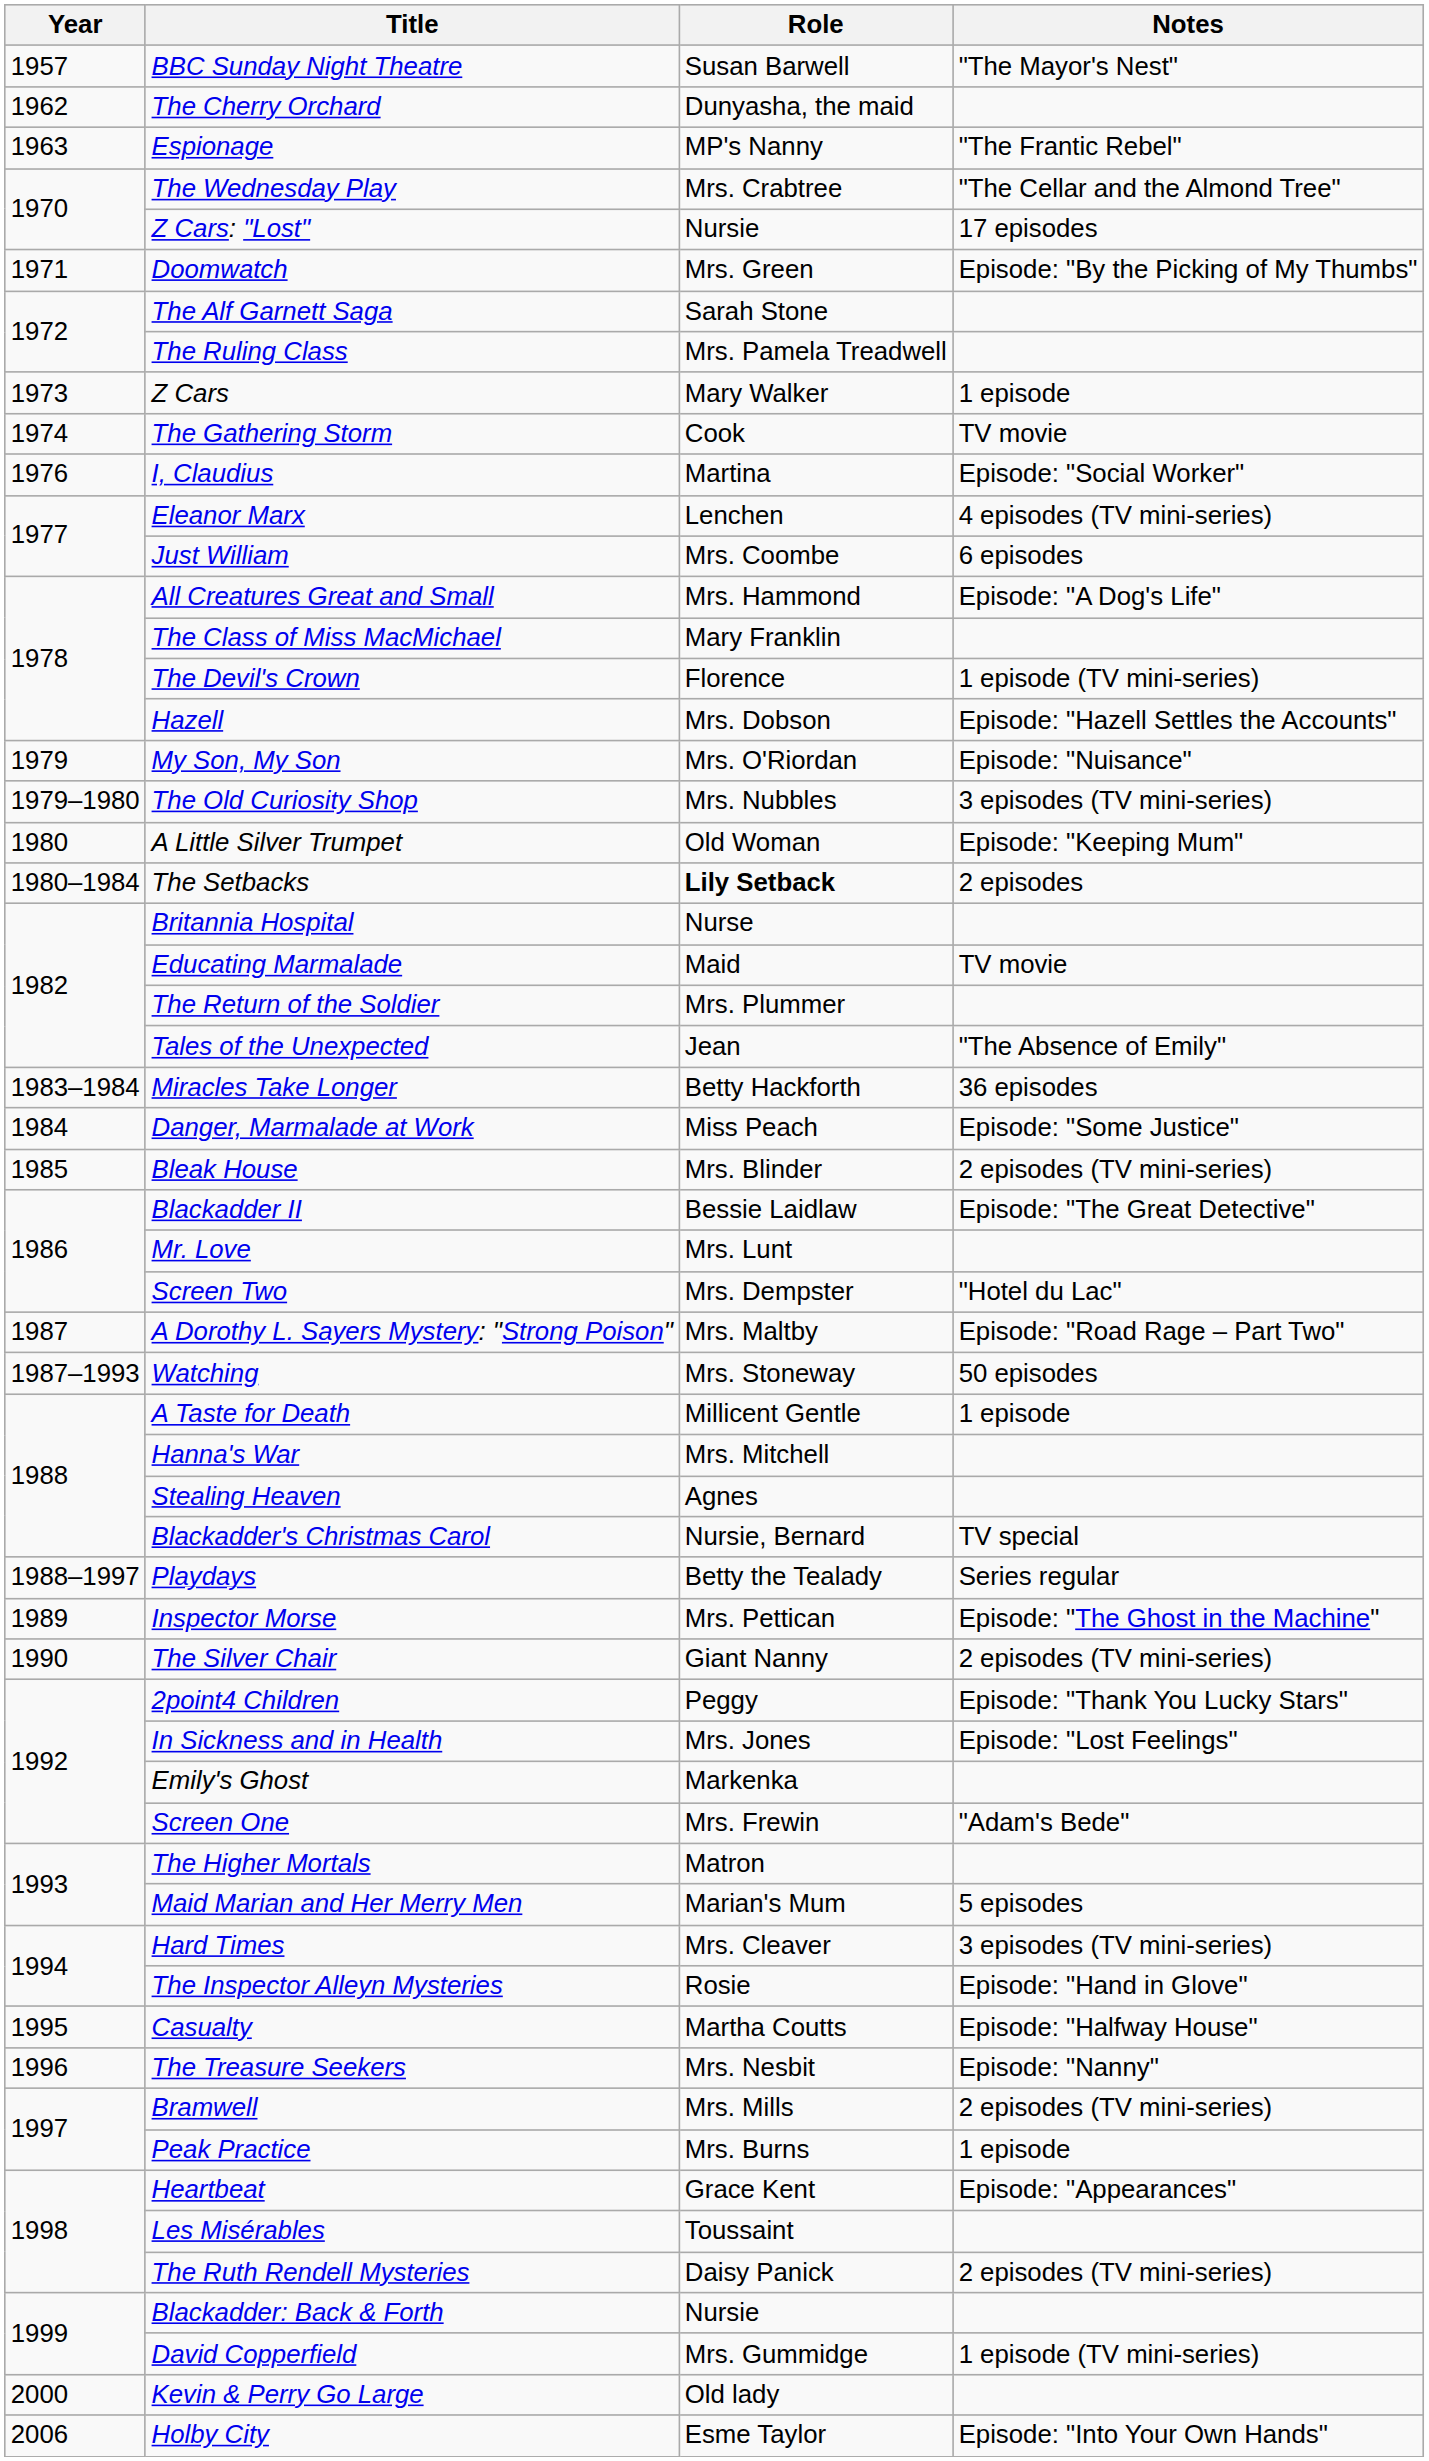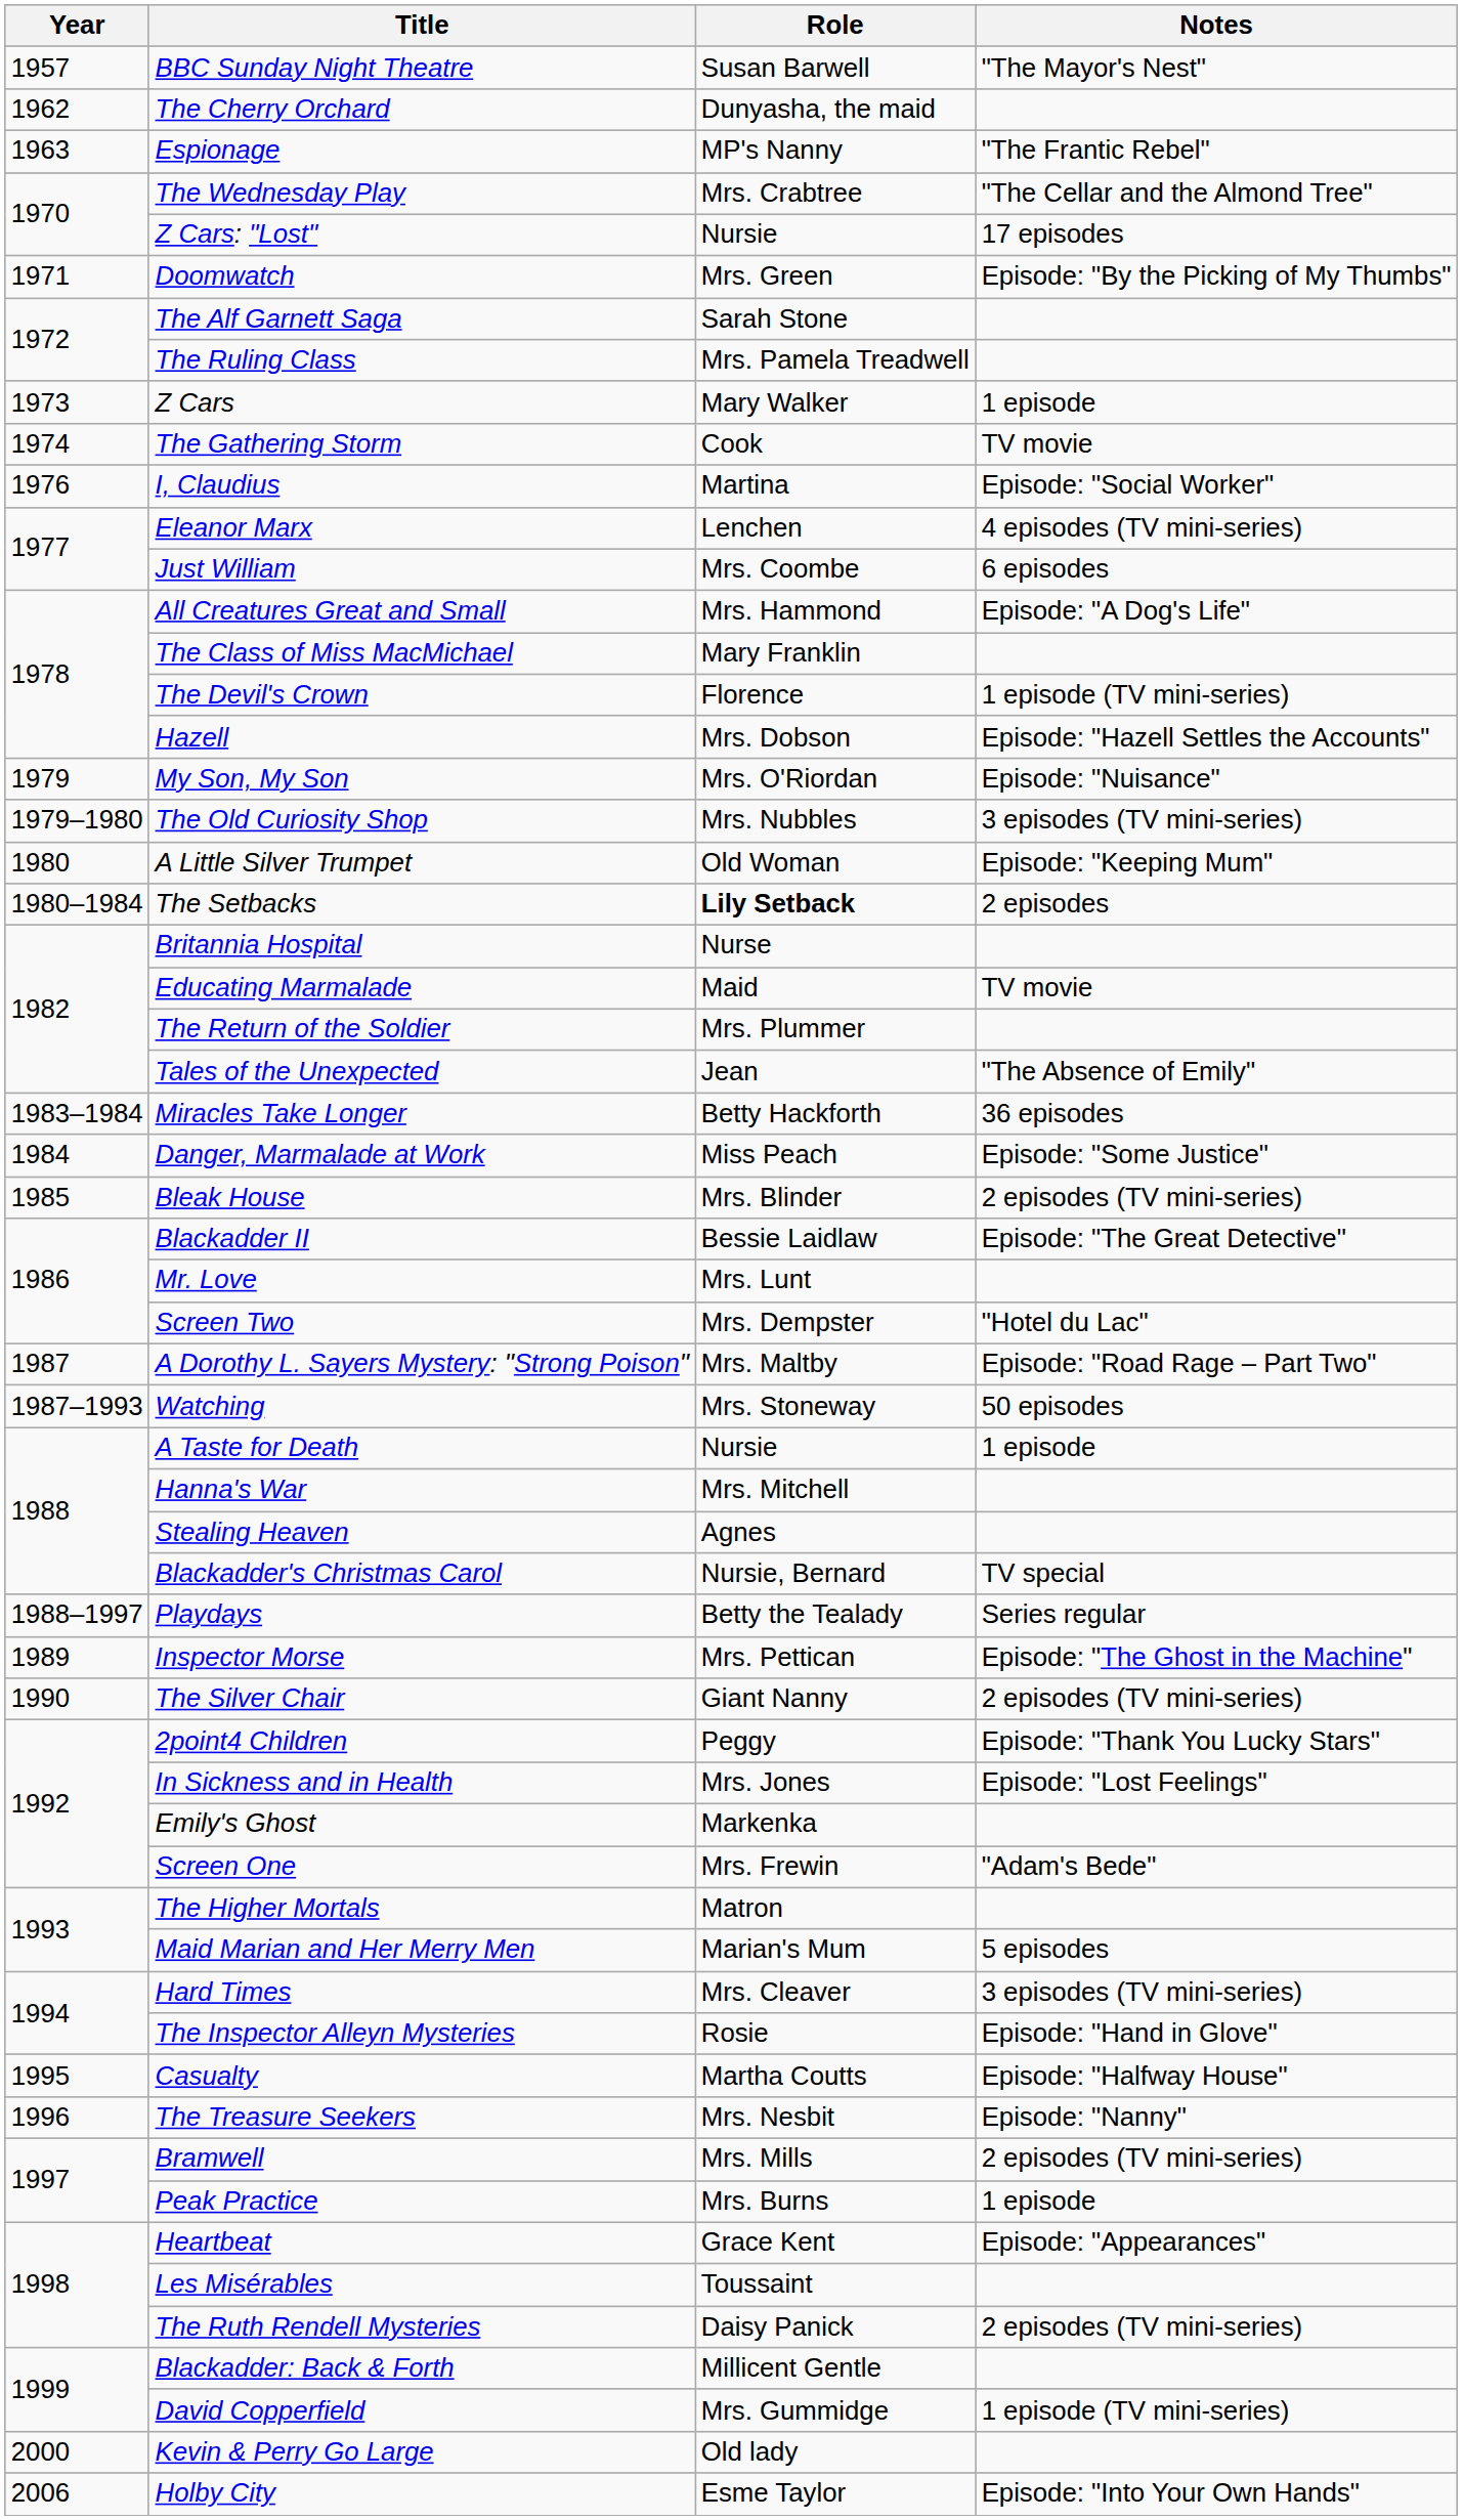A Taste for Death | Role: Millicent Gentle -> Nursie
Blackadder: Back & Forth | Role: Nursie -> Millicent Gentle
